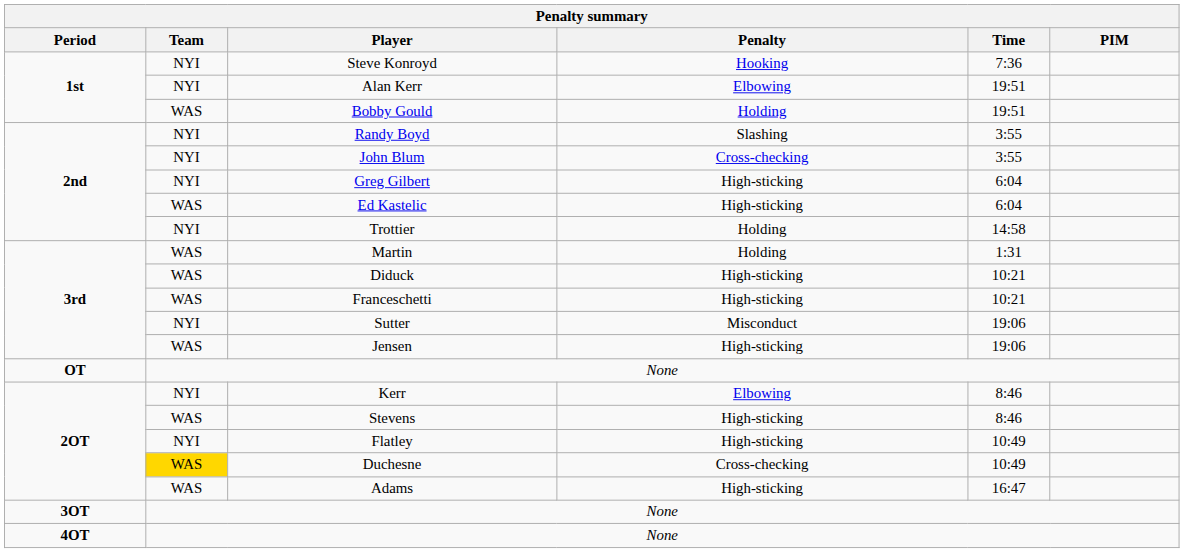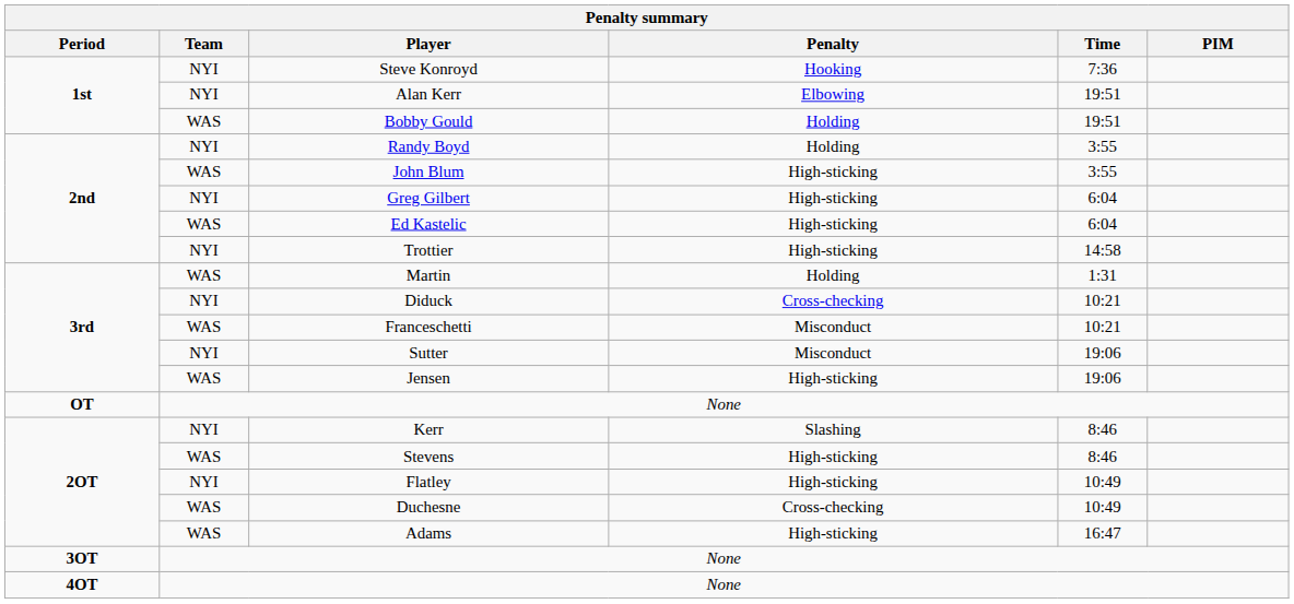Randy Boyd | Penalty: Slashing -> Holding
John Blum | Team: NYI -> WAS
John Blum | Penalty: Cross-checking -> High-sticking
Trottier | Penalty: Holding -> High-sticking
Diduck | Team: WAS -> NYI
Diduck | Penalty: High-sticking -> Cross-checking
Franceschetti | Penalty: High-sticking -> Misconduct
Kerr | Penalty: Elbowing -> Slashing
Duchesne | Team: gold background -> no background
